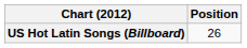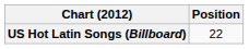US Hot Latin Songs (Billboard) | Position: 26 -> 22
